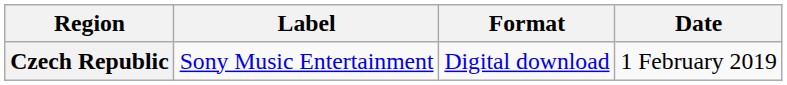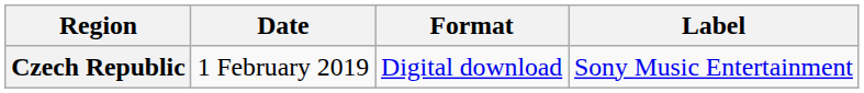columns swapped: Date <-> Label
